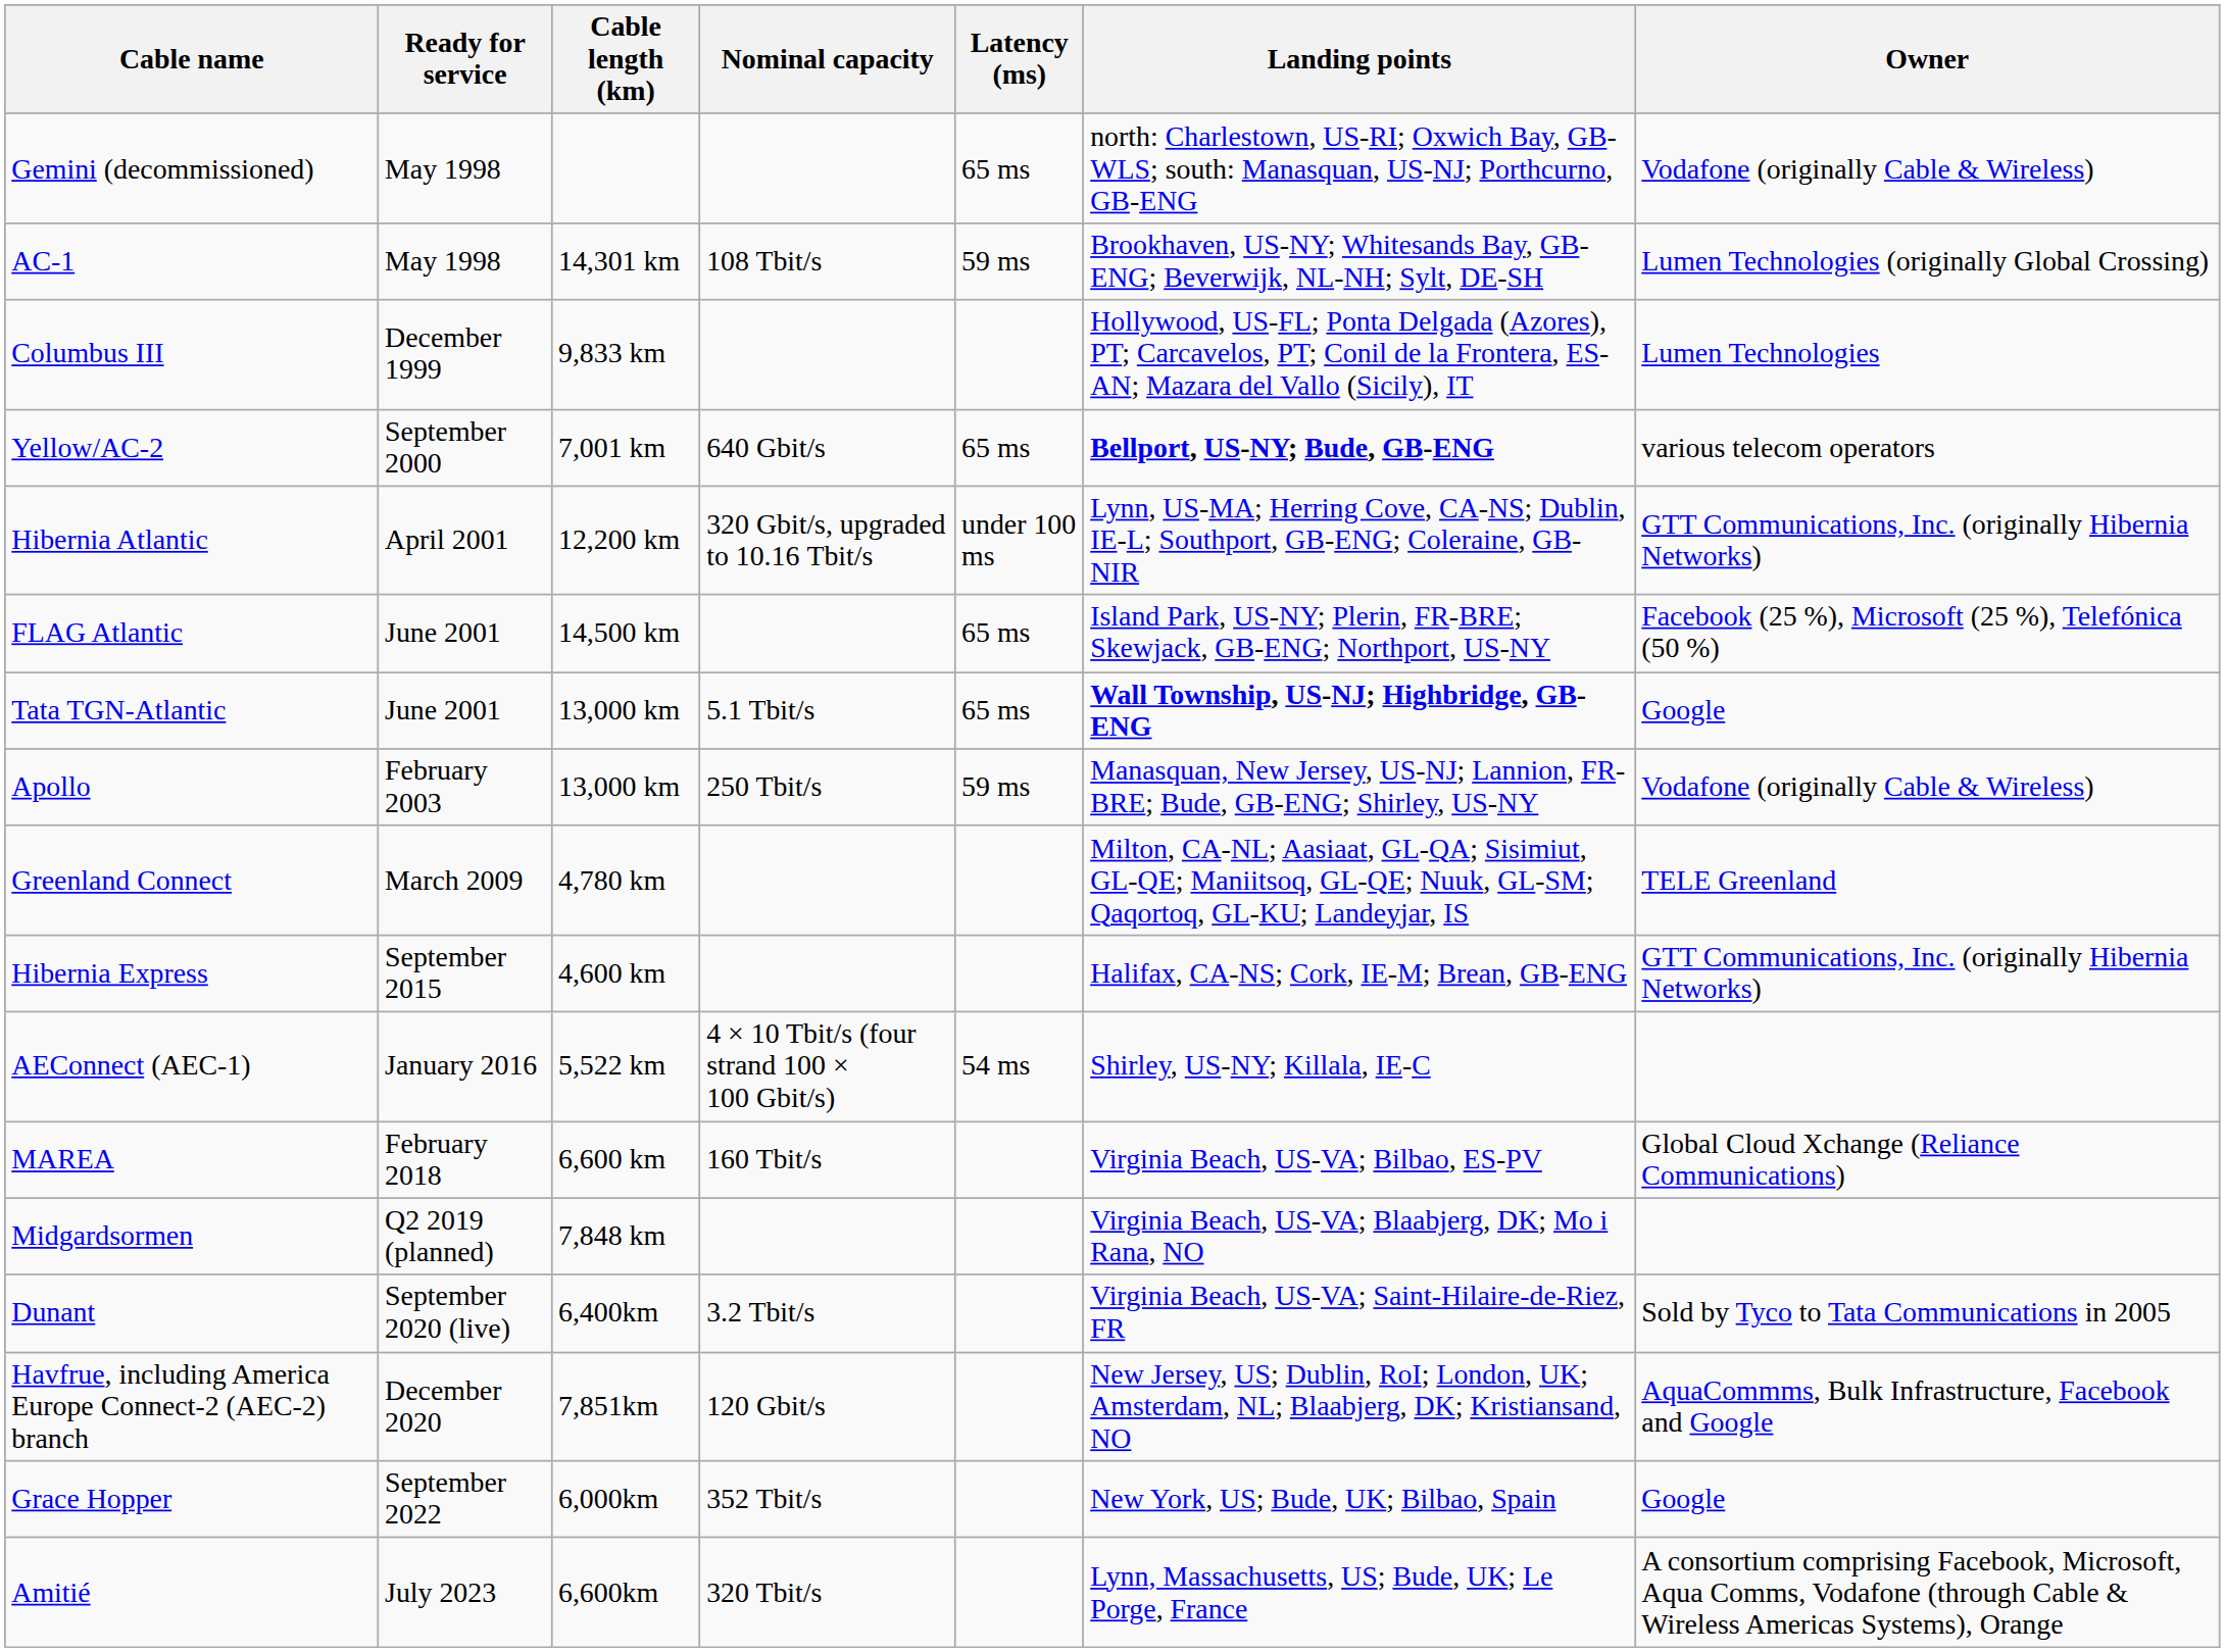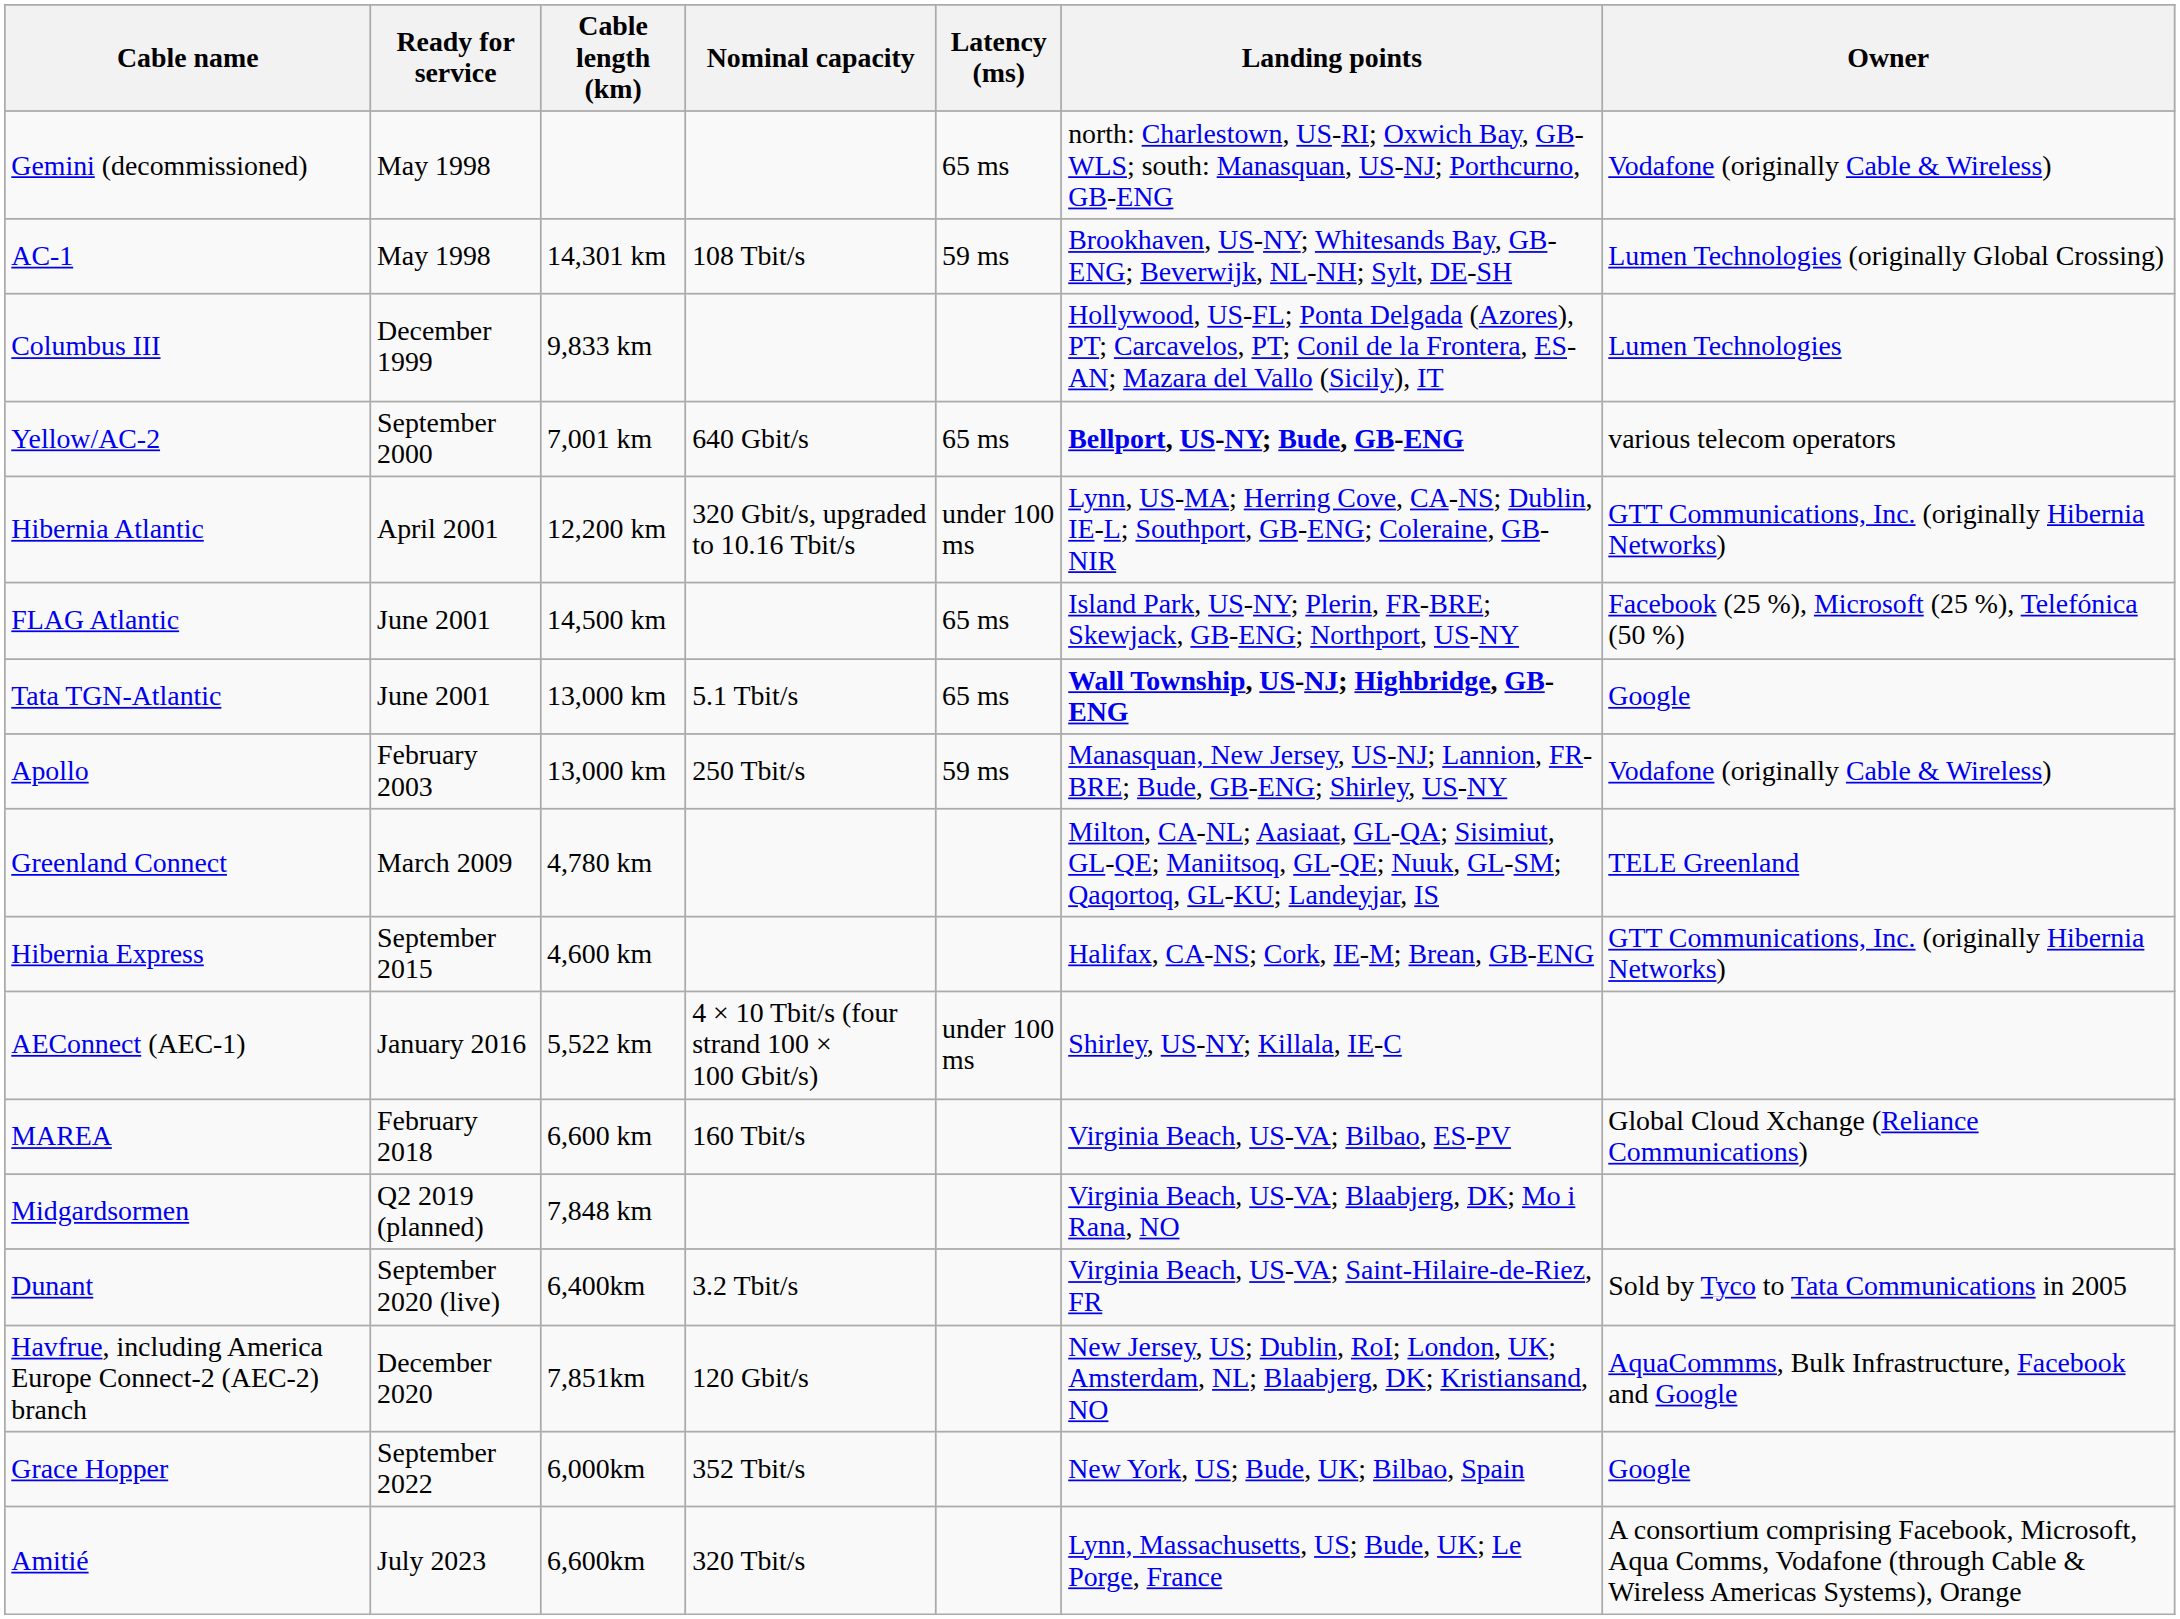AEConnect (AEC-1) | Latency (ms): 54 ms -> under 100 ms
